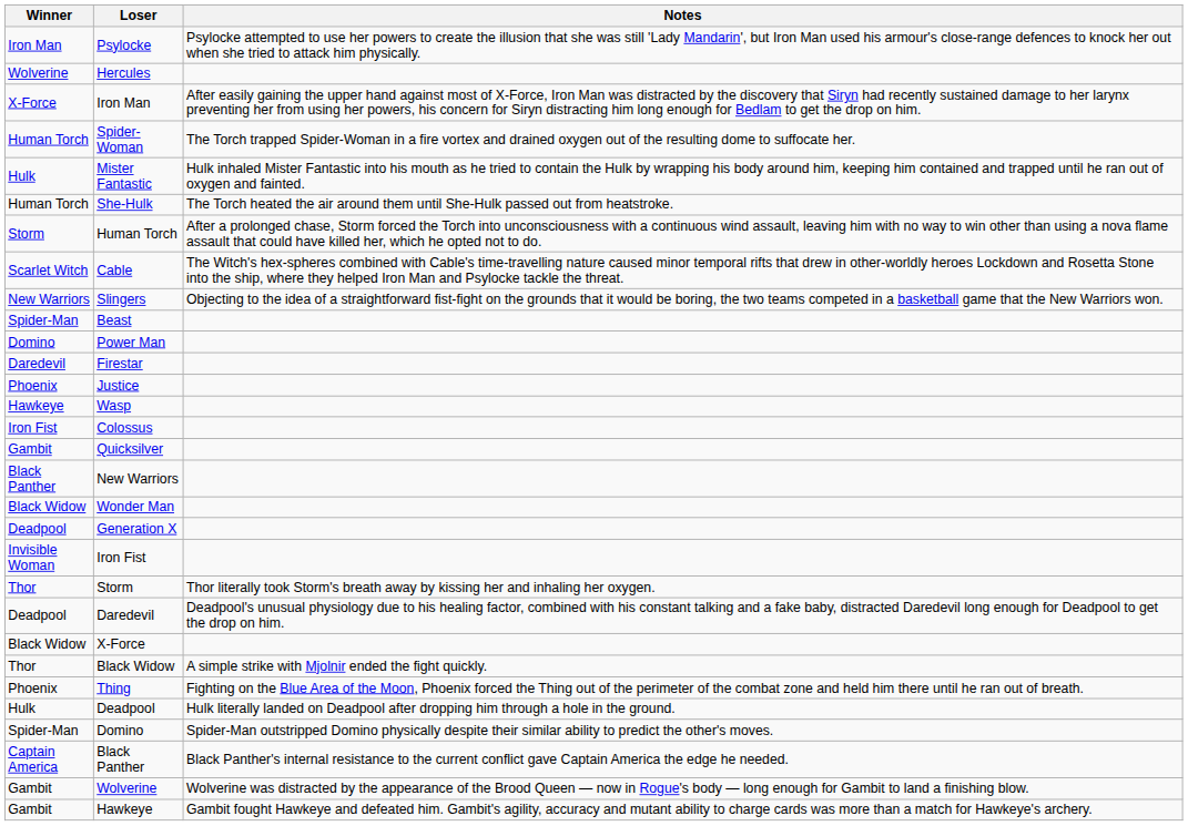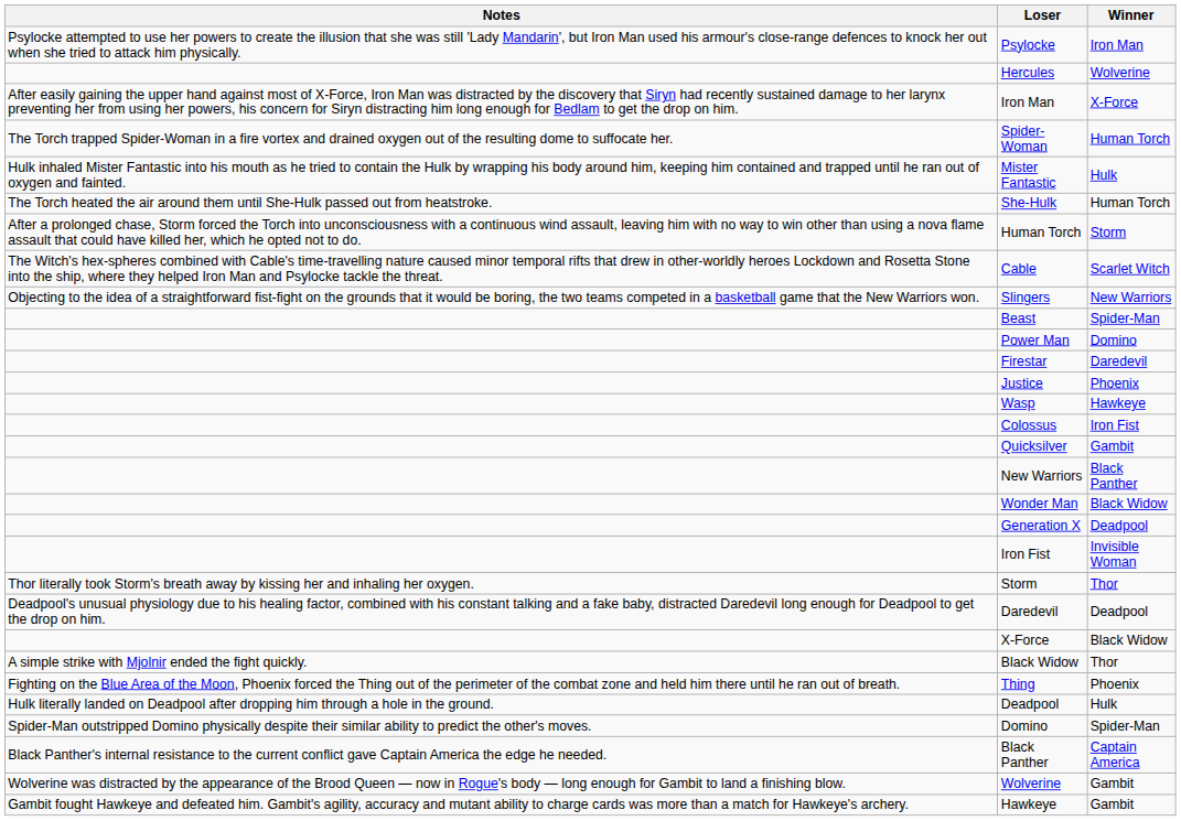columns swapped: Winner <-> Notes
